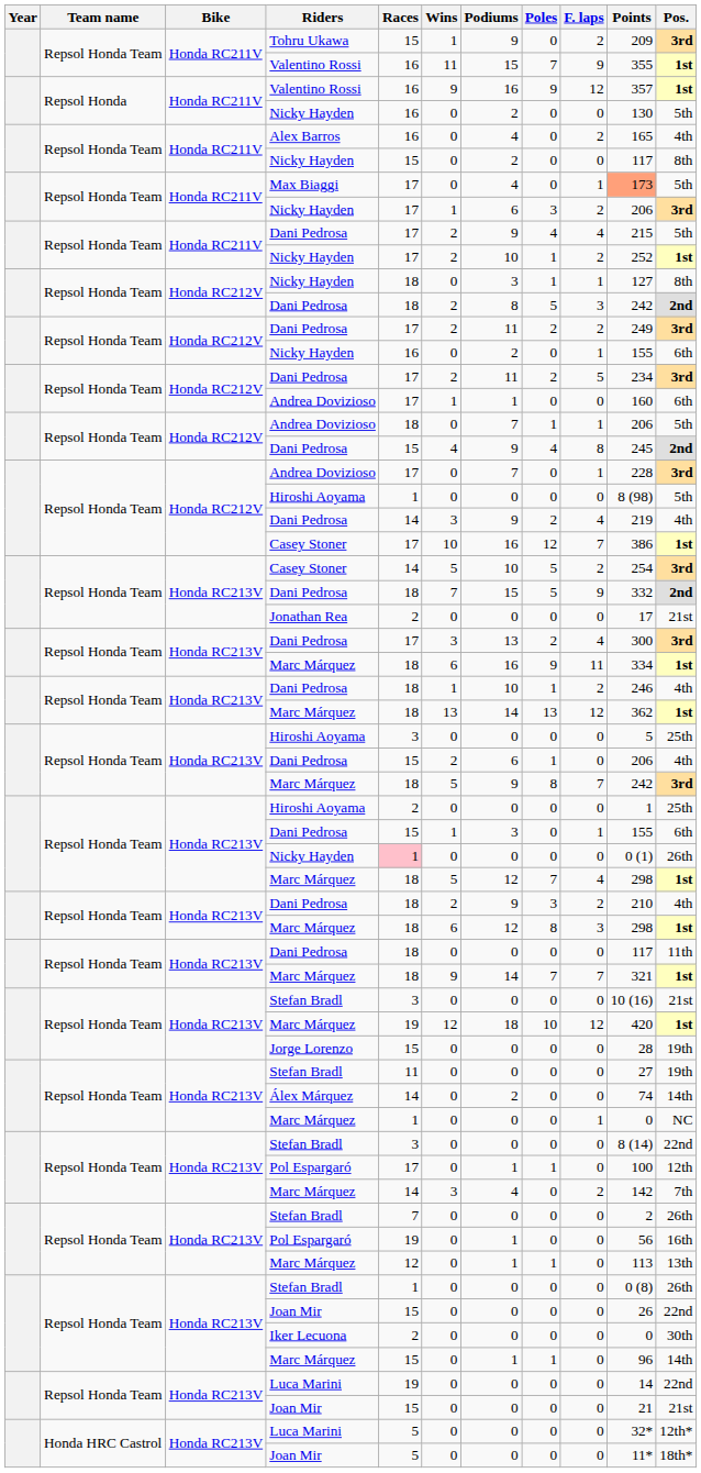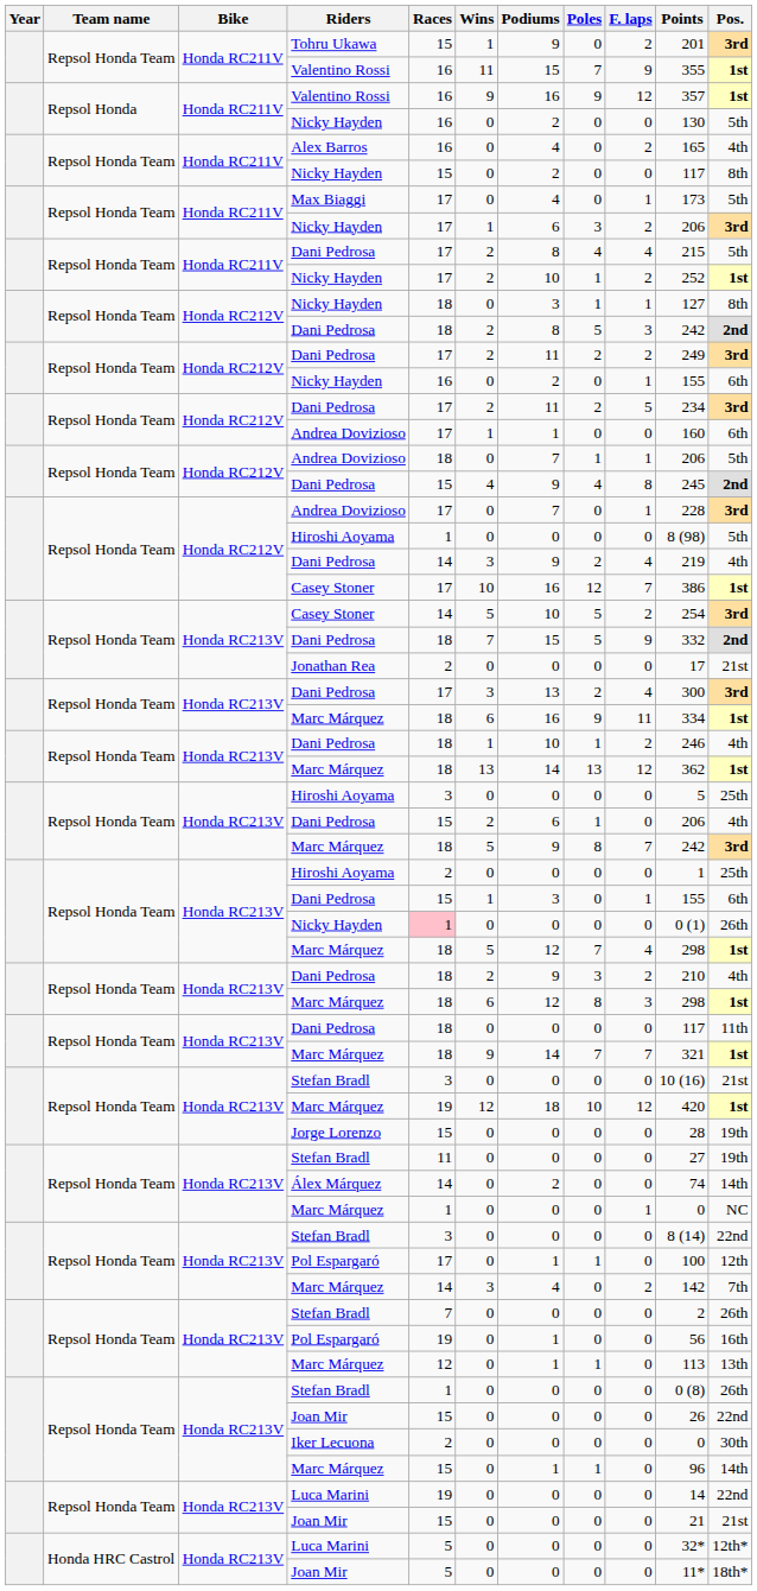Tohru Ukawa | Points: 209 -> 201
Max Biaggi | Points: lightsalmon background -> no background
Honda RC211V / Dani Pedrosa | Podiums: 9 -> 8
